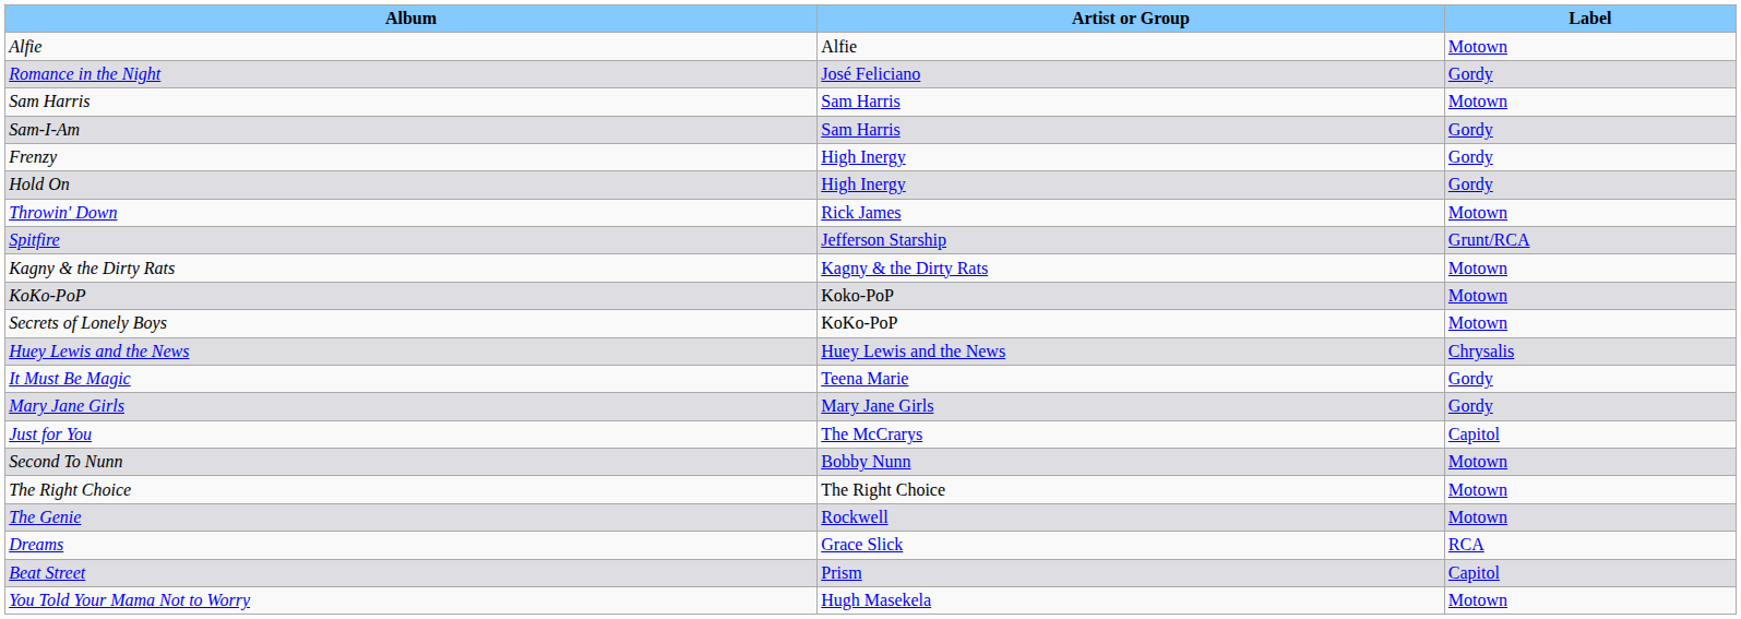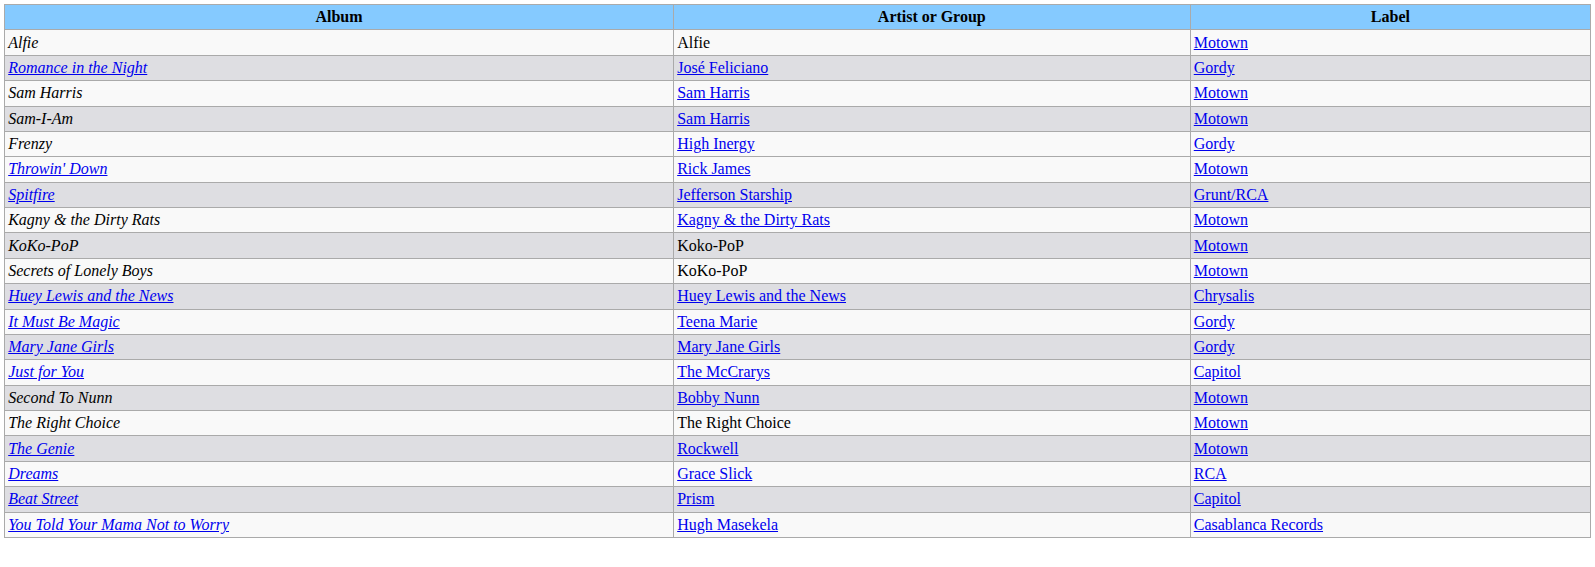Sam-I-Am | Label: Gordy -> Motown
- row: Hold On | High Inergy | Gordy
You Told Your Mama Not to Worry | Label: Motown -> Casablanca Records
